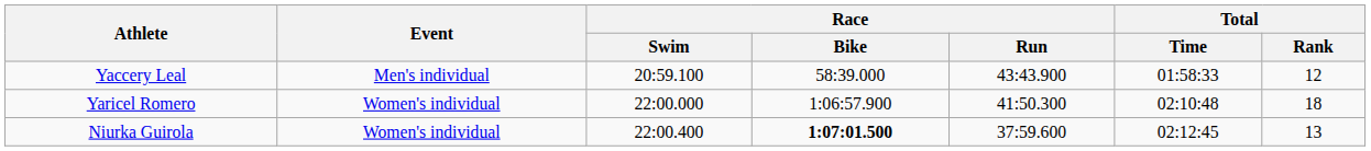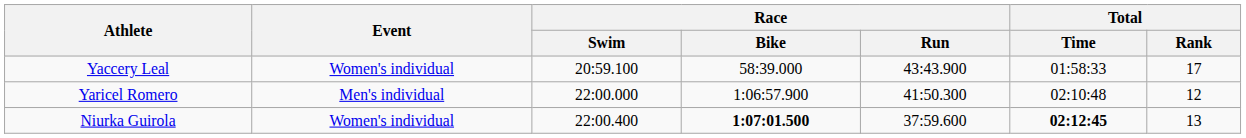Yaccery Leal | Event: Men's individual -> Women's individual
Yaccery Leal | Total / Rank: 12 -> 17
Yaricel Romero | Event: Women's individual -> Men's individual
Yaricel Romero | Total / Rank: 18 -> 12
Niurka Guirola | Total / Time: normal -> bold
